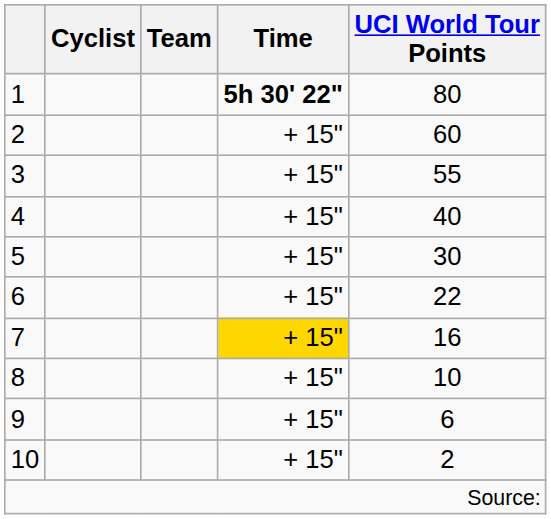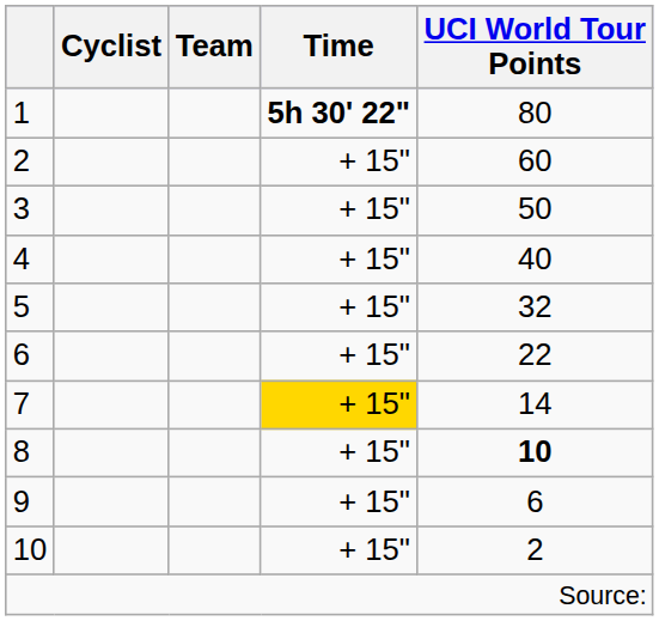3 | UCI World Tour Points: 55 -> 50
5 | UCI World Tour Points: 30 -> 32
7 | UCI World Tour Points: 16 -> 14
8 | UCI World Tour Points: normal -> bold
